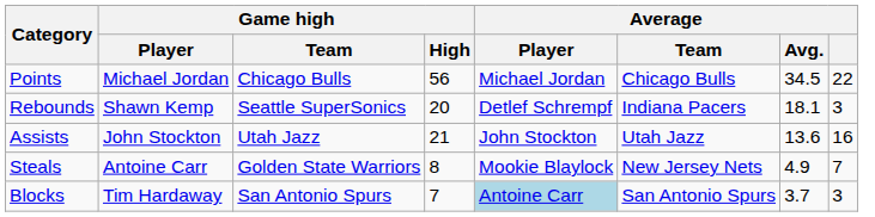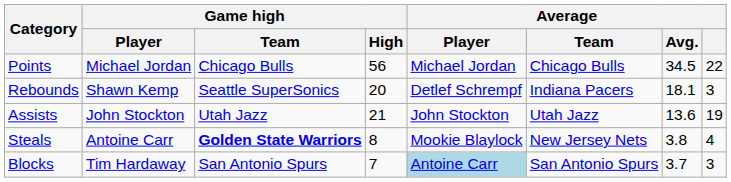Assists | Average: 16 -> 19
Steals | Game high / Team: normal -> bold
Steals | Average / Avg.: 4.9 -> 3.8
Steals | Average: 7 -> 4
